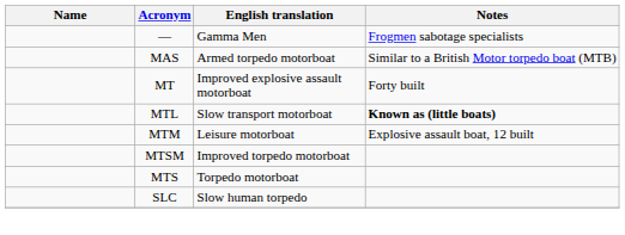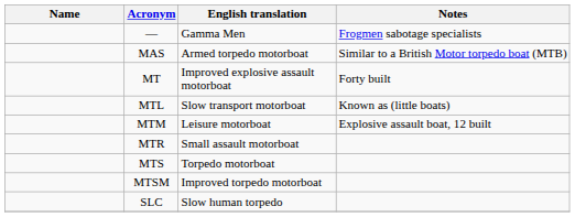MTL | Notes: bold -> normal
+ row: MTR | Small assault motorboat
rows swapped: MTS <-> MTSM
